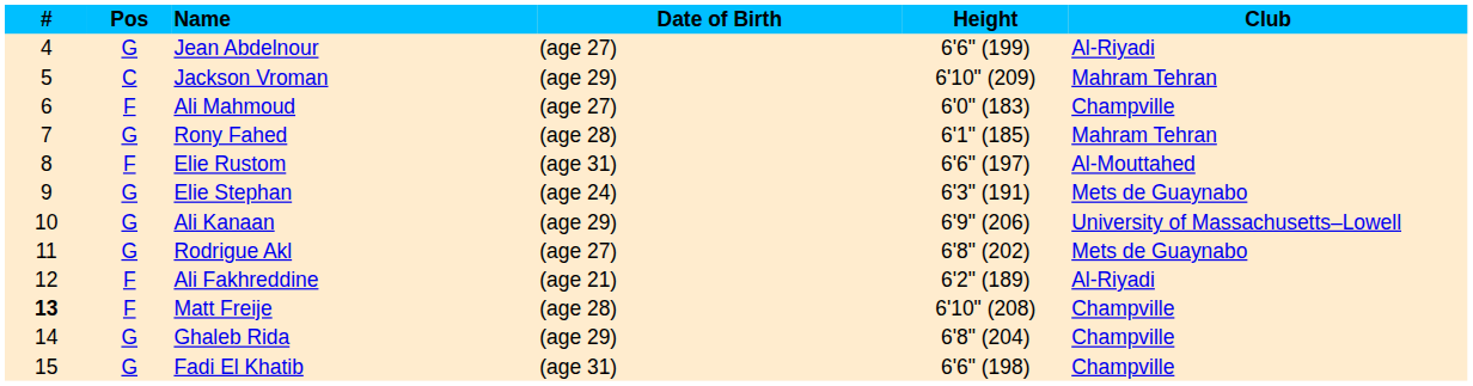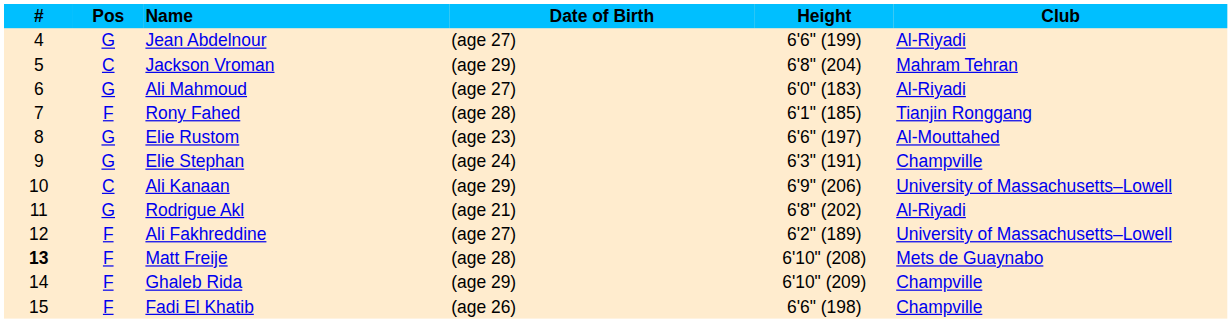Jackson Vroman | Height: 6'10" (209) -> 6'8" (204)
Ali Mahmoud | Pos: F -> G
Ali Mahmoud | Club: Champville -> Al-Riyadi
Rony Fahed | Pos: G -> F
Rony Fahed | Club: Mahram Tehran -> Tianjin Ronggang
Elie Rustom | Pos: F -> G
Elie Rustom | Date of Birth: (age 31) -> (age 23)
Elie Stephan | Club: Mets de Guaynabo -> Champville
Ali Kanaan | Pos: G -> C
Rodrigue Akl | Date of Birth: (age 27) -> (age 21)
Rodrigue Akl | Club: Mets de Guaynabo -> Al-Riyadi
Ali Fakhreddine | Date of Birth: (age 21) -> (age 27)
Ali Fakhreddine | Club: Al-Riyadi -> University of Massachusetts–Lowell
Matt Freije | Club: Champville -> Mets de Guaynabo
Ghaleb Rida | Pos: G -> F
Ghaleb Rida | Height: 6'8" (204) -> 6'10" (209)
Fadi El Khatib | Pos: G -> F
Fadi El Khatib | Date of Birth: (age 31) -> (age 26)
